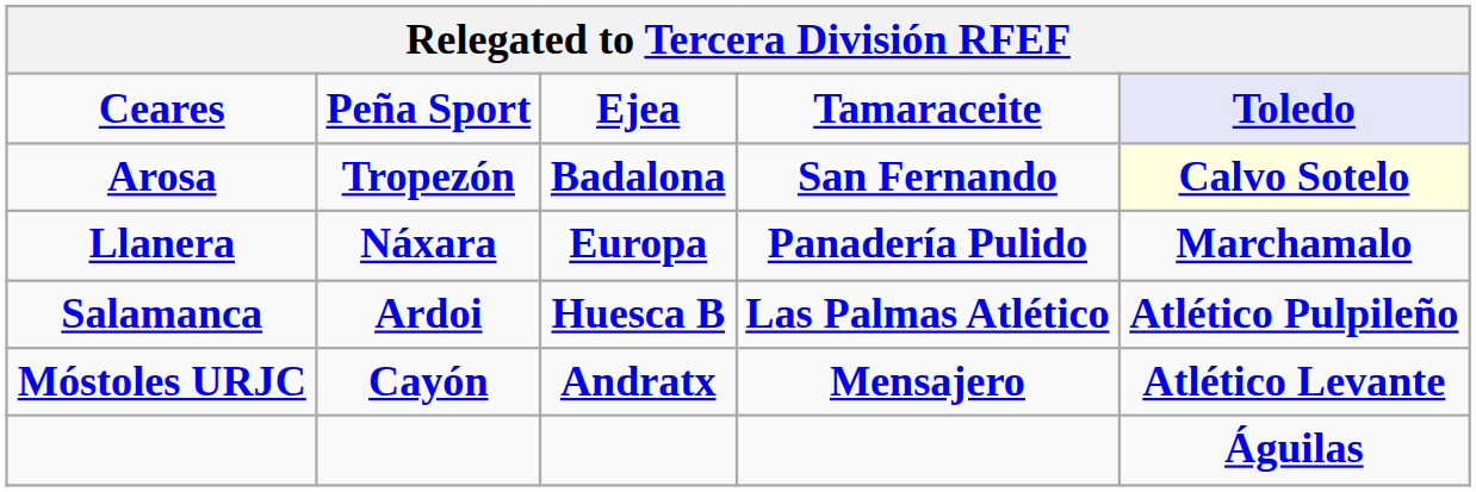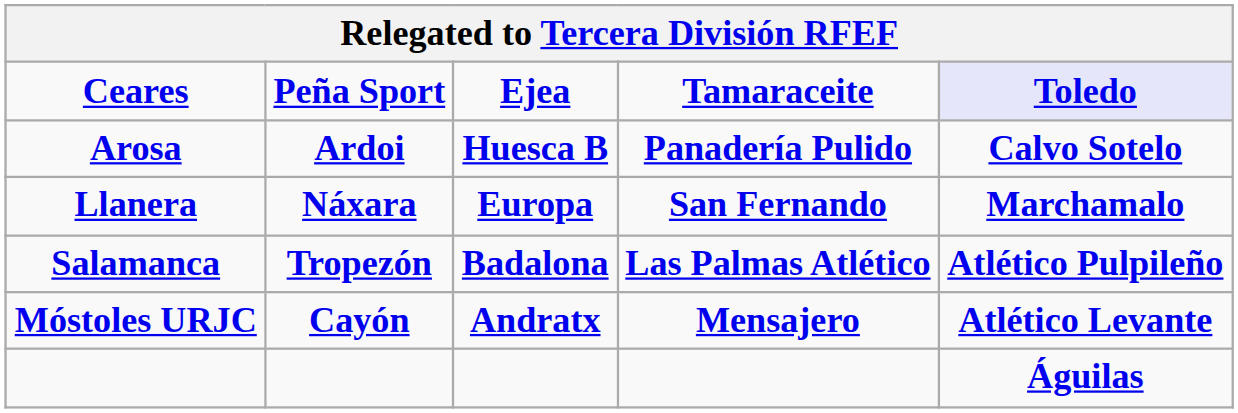Arosa | column 2: Tropezón -> Ardoi
Arosa | column 3: Badalona -> Huesca B
Arosa | column 4: San Fernando -> Panadería Pulido
Arosa | column 5: lightyellow background -> no background
Llanera | column 4: Panadería Pulido -> San Fernando
Salamanca | column 2: Ardoi -> Tropezón
Salamanca | column 3: Huesca B -> Badalona
